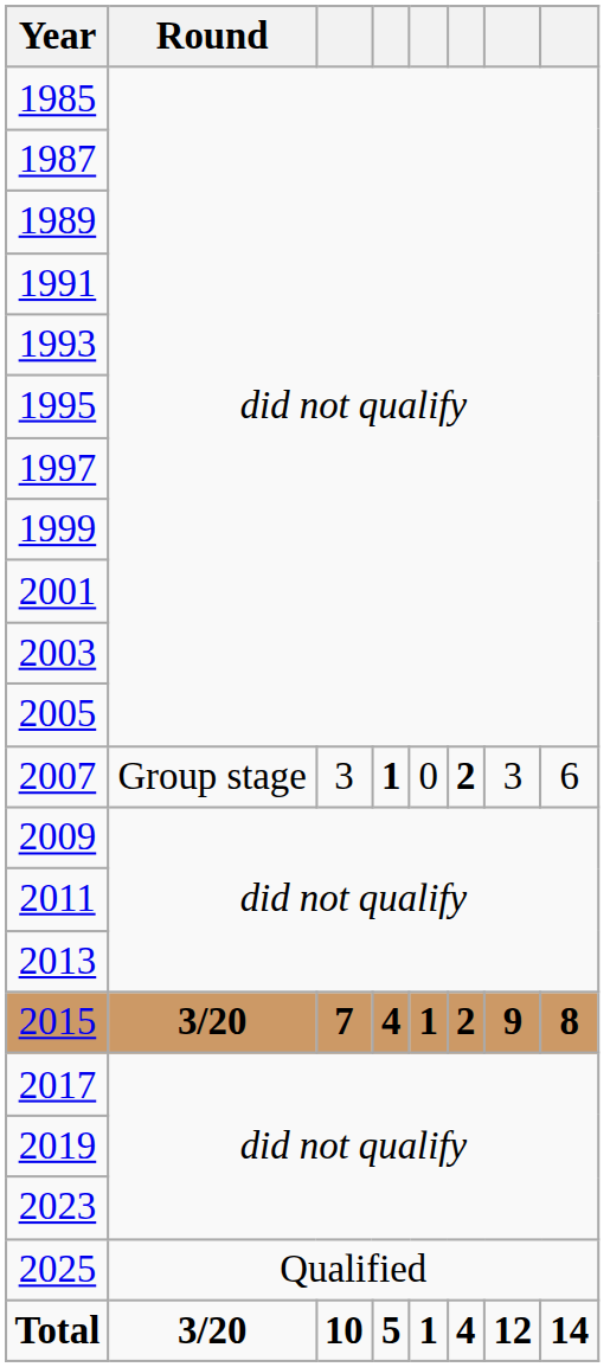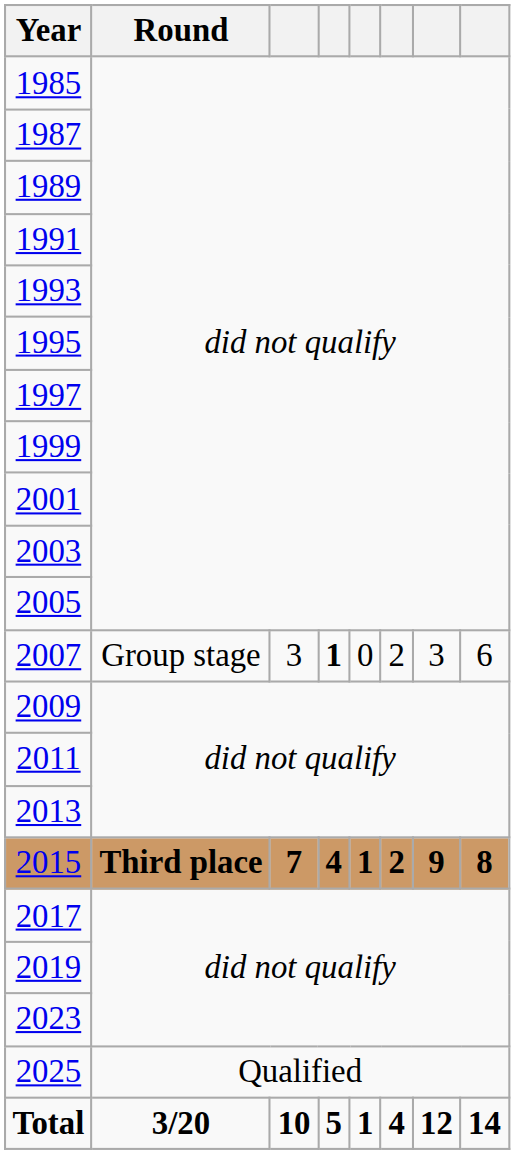2007 | column 6: bold -> normal
2015 | Round: 3/20 -> Third place
